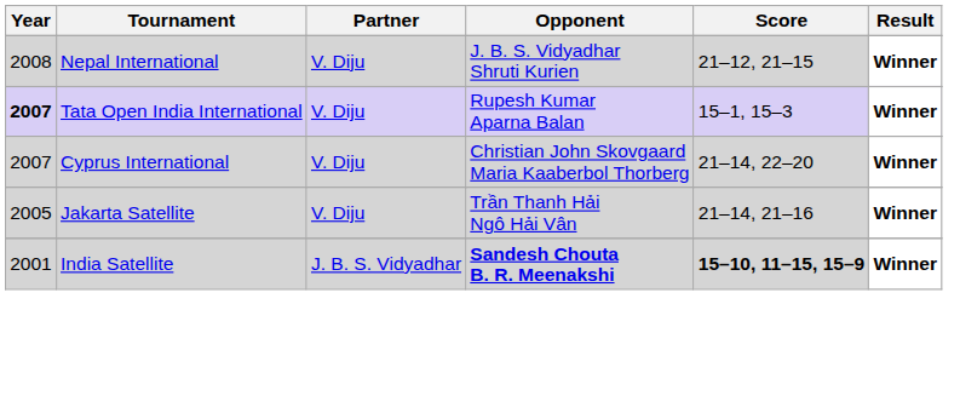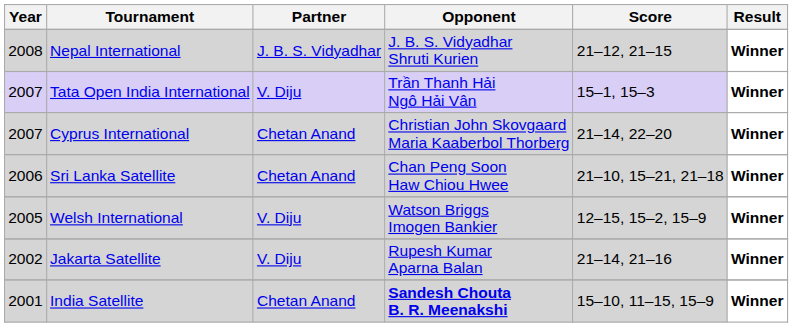Nepal International | Partner: V. Diju -> J. B. S. Vidyadhar
Tata Open India International | Year: bold -> normal
Tata Open India International | Opponent: Rupesh Kumar Aparna Balan -> Trần Thanh Hải Ngô Hải Vân
Cyprus International | Partner: V. Diju -> Chetan Anand
+ row: 2006 | Sri Lanka Satellite | Chetan Anand | Chan Peng Soon Haw Chiou Hwee | 21–10, 15–21, 21–18 | Winner
+ row: 2005 | Welsh International | V. Diju | Watson Briggs Imogen Bankier | 12–15, 15–2, 15–9 | Winner
Jakarta Satellite | Year: 2005 -> 2002
Jakarta Satellite | Opponent: Trần Thanh Hải Ngô Hải Vân -> Rupesh Kumar Aparna Balan
India Satellite | Partner: J. B. S. Vidyadhar -> Chetan Anand
India Satellite | Score: bold -> normal
